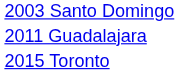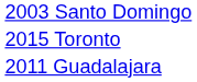rows swapped: 2011 Guadalajara <-> 2015 Toronto
